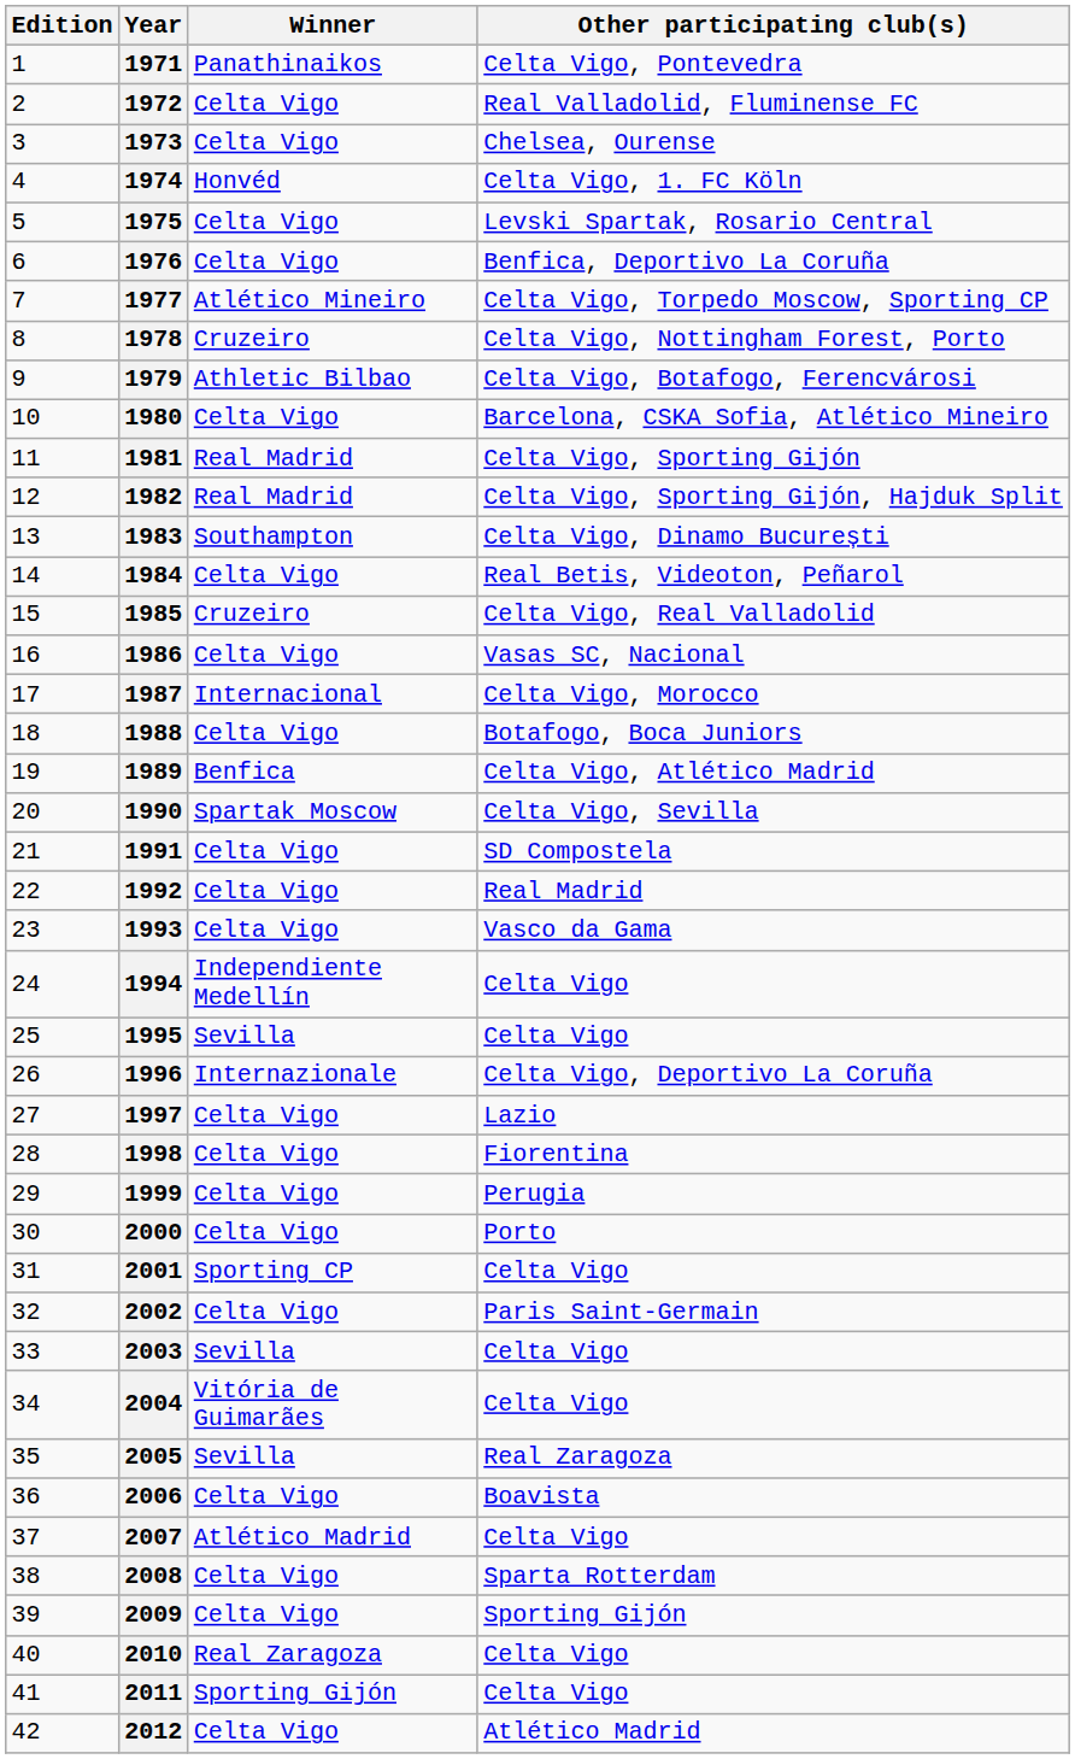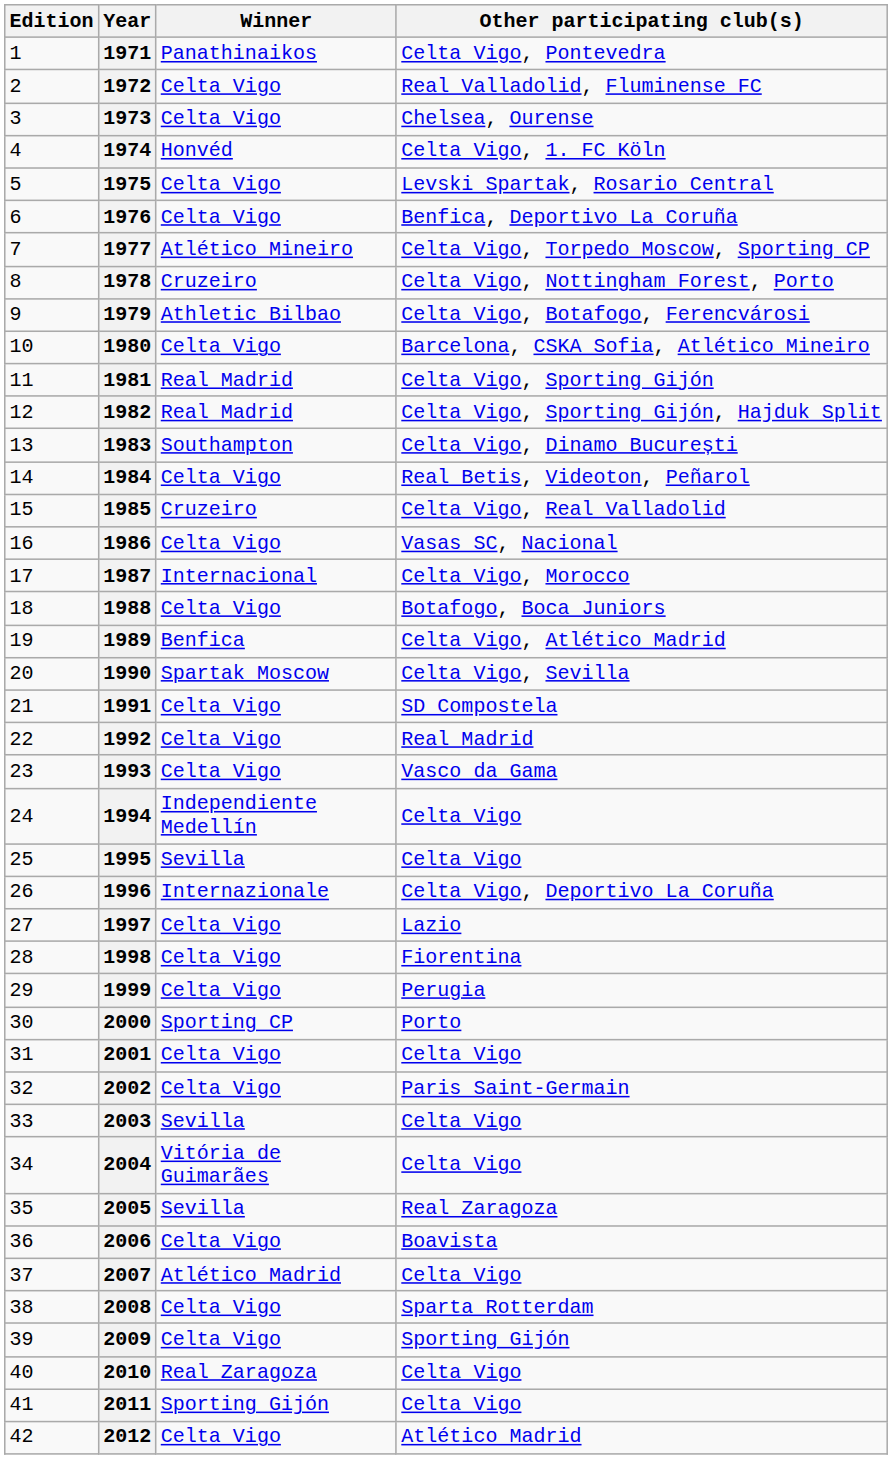2000 | Winner: Celta Vigo -> Sporting CP
2001 | Winner: Sporting CP -> Celta Vigo
